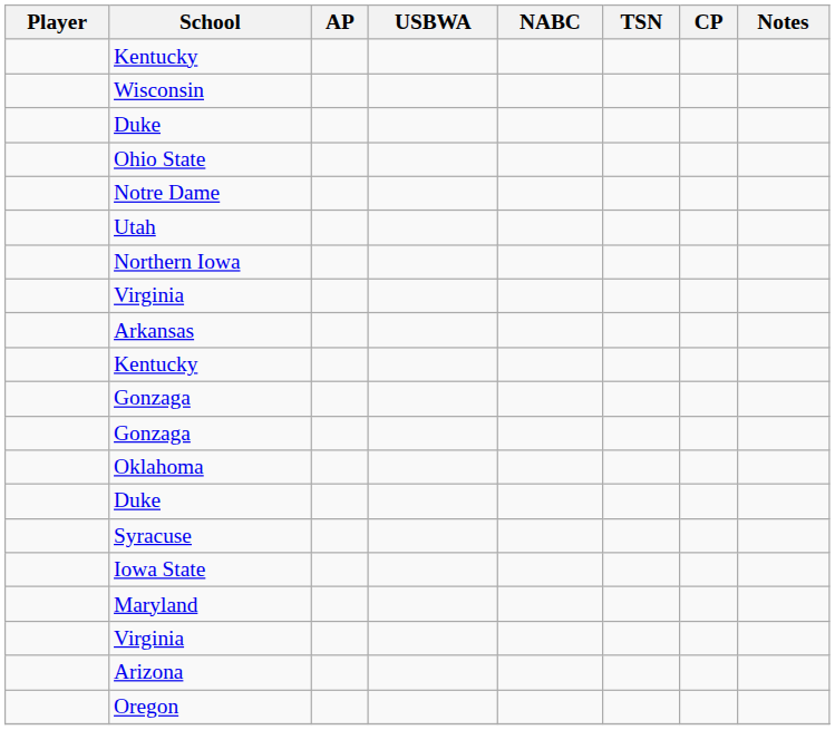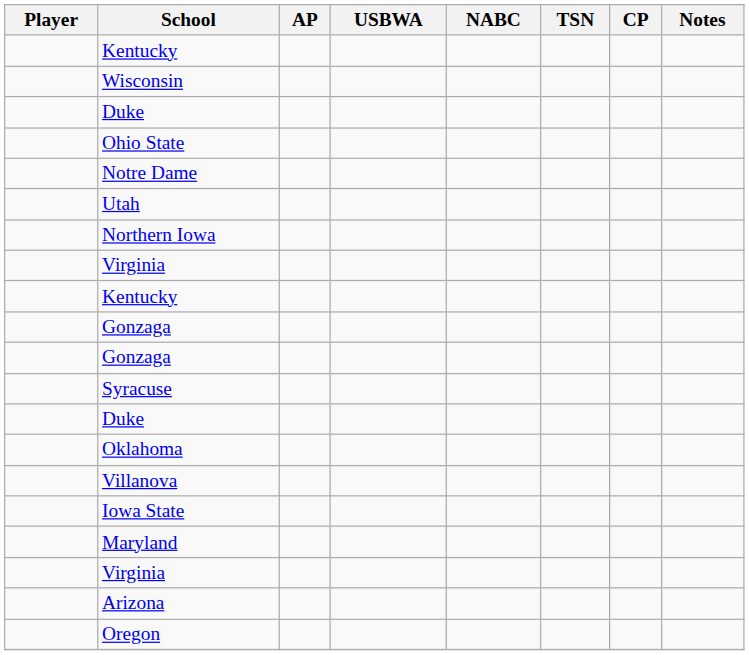- row: Arkansas
rows swapped: Syracuse <-> Oklahoma
+ row: Villanova
